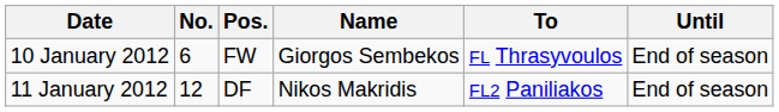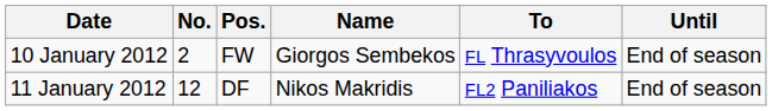10 January 2012 | No.: 6 -> 2
